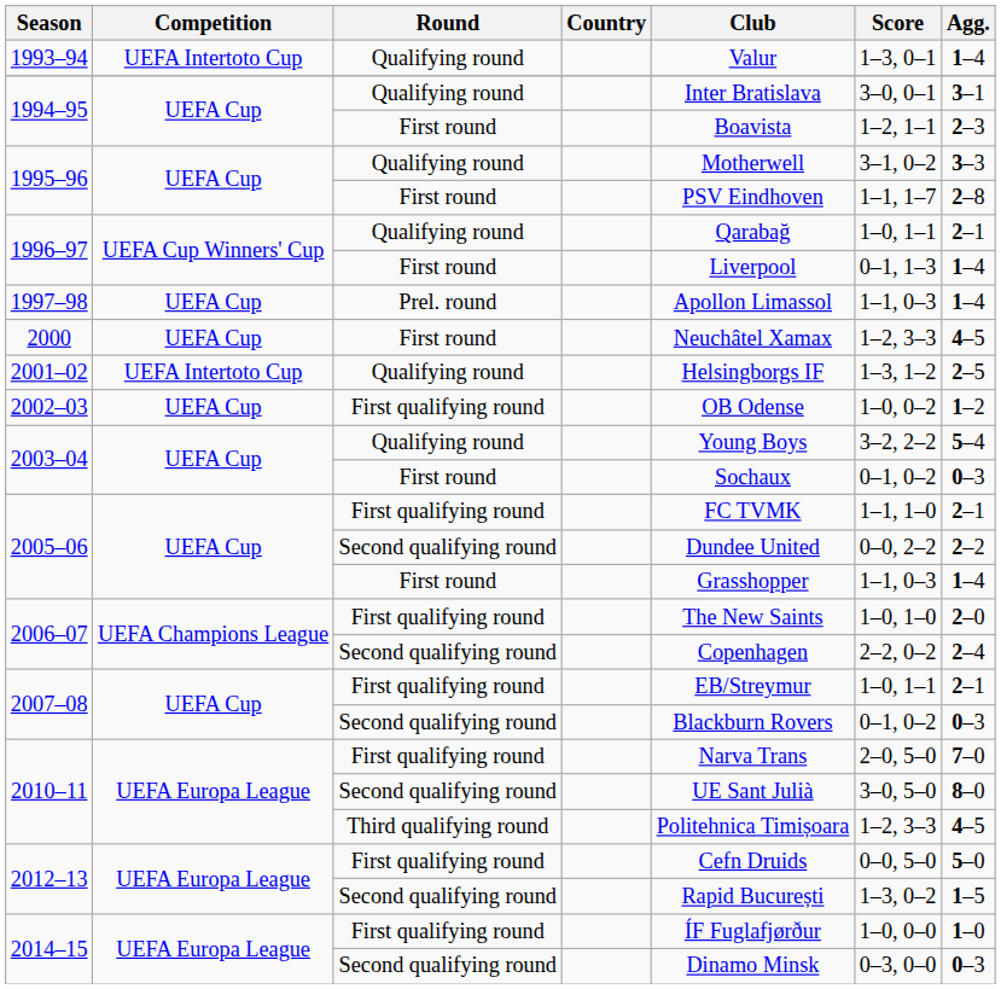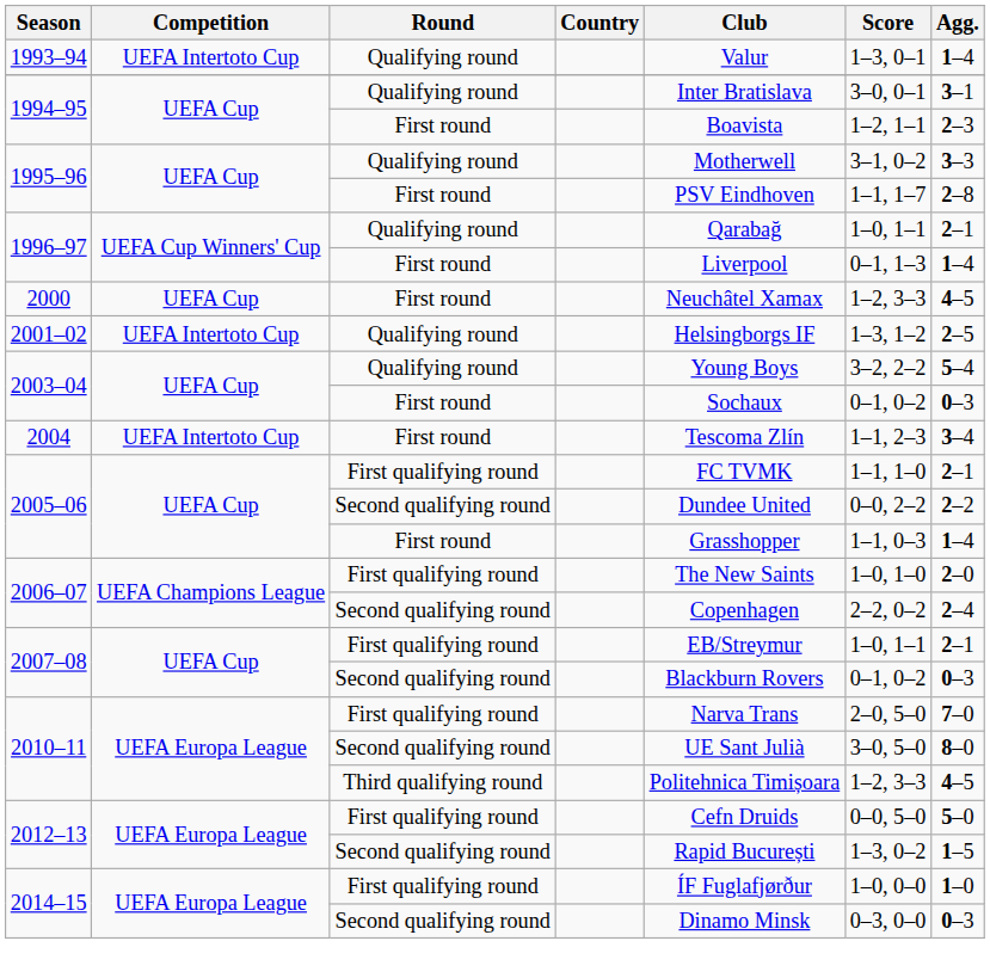- row: 1997–98 | UEFA Cup | Prel. round | Apollon Limassol | 1–1, 0–3 | 1–4
- row: 2002–03 | UEFA Cup | First qualifying round | OB Odense | 1–0, 0–2 | 1–2
+ row: 2004 | UEFA Intertoto Cup | First round | Tescoma Zlín | 1–1, 2–3 | 3–4
